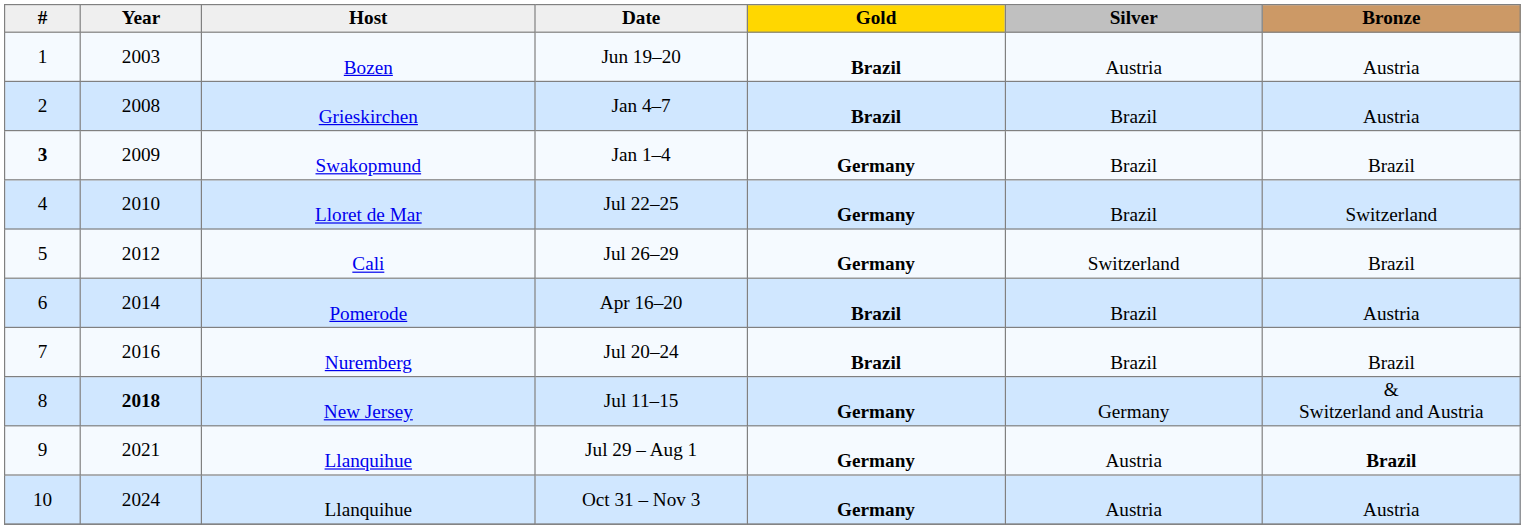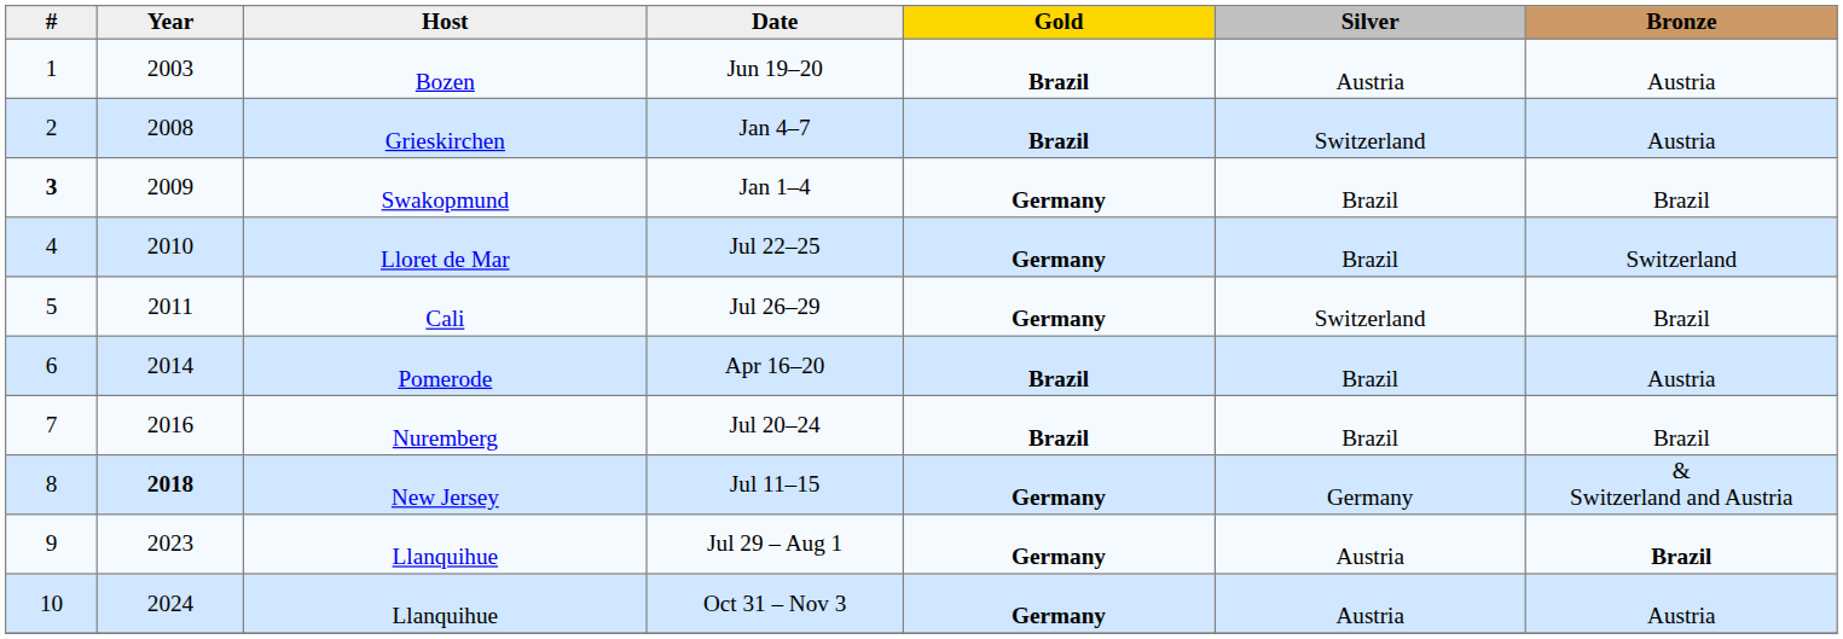Jan 4–7 | Silver: Brazil -> Switzerland
Jul 26–29 | Year: 2012 -> 2011
Jul 29 – Aug 1 | Year: 2021 -> 2023
